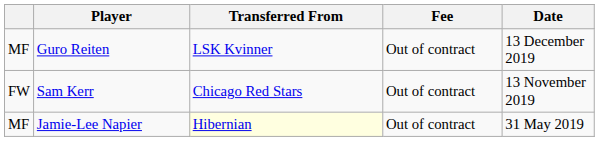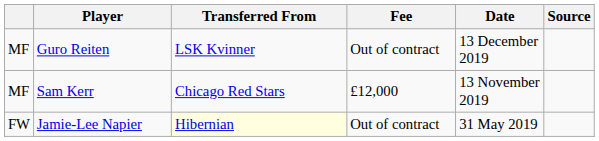+ column: Source
Sam Kerr | column 1: FW -> MF
Sam Kerr | Fee: Out of contract -> £12,000
Jamie-Lee Napier | column 1: MF -> FW
